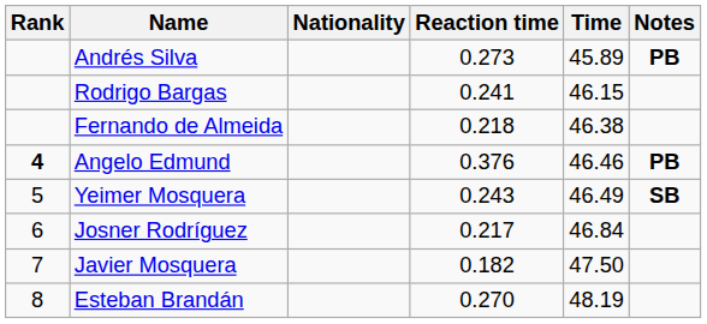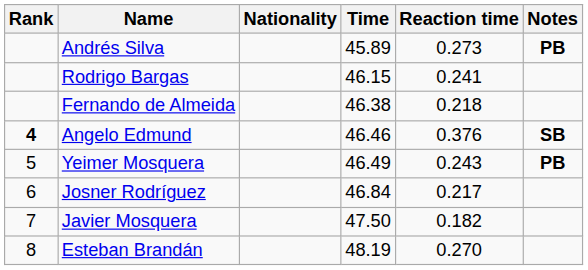columns swapped: Reaction time <-> Time
Angelo Edmund | Notes: PB -> SB
Yeimer Mosquera | Notes: SB -> PB
